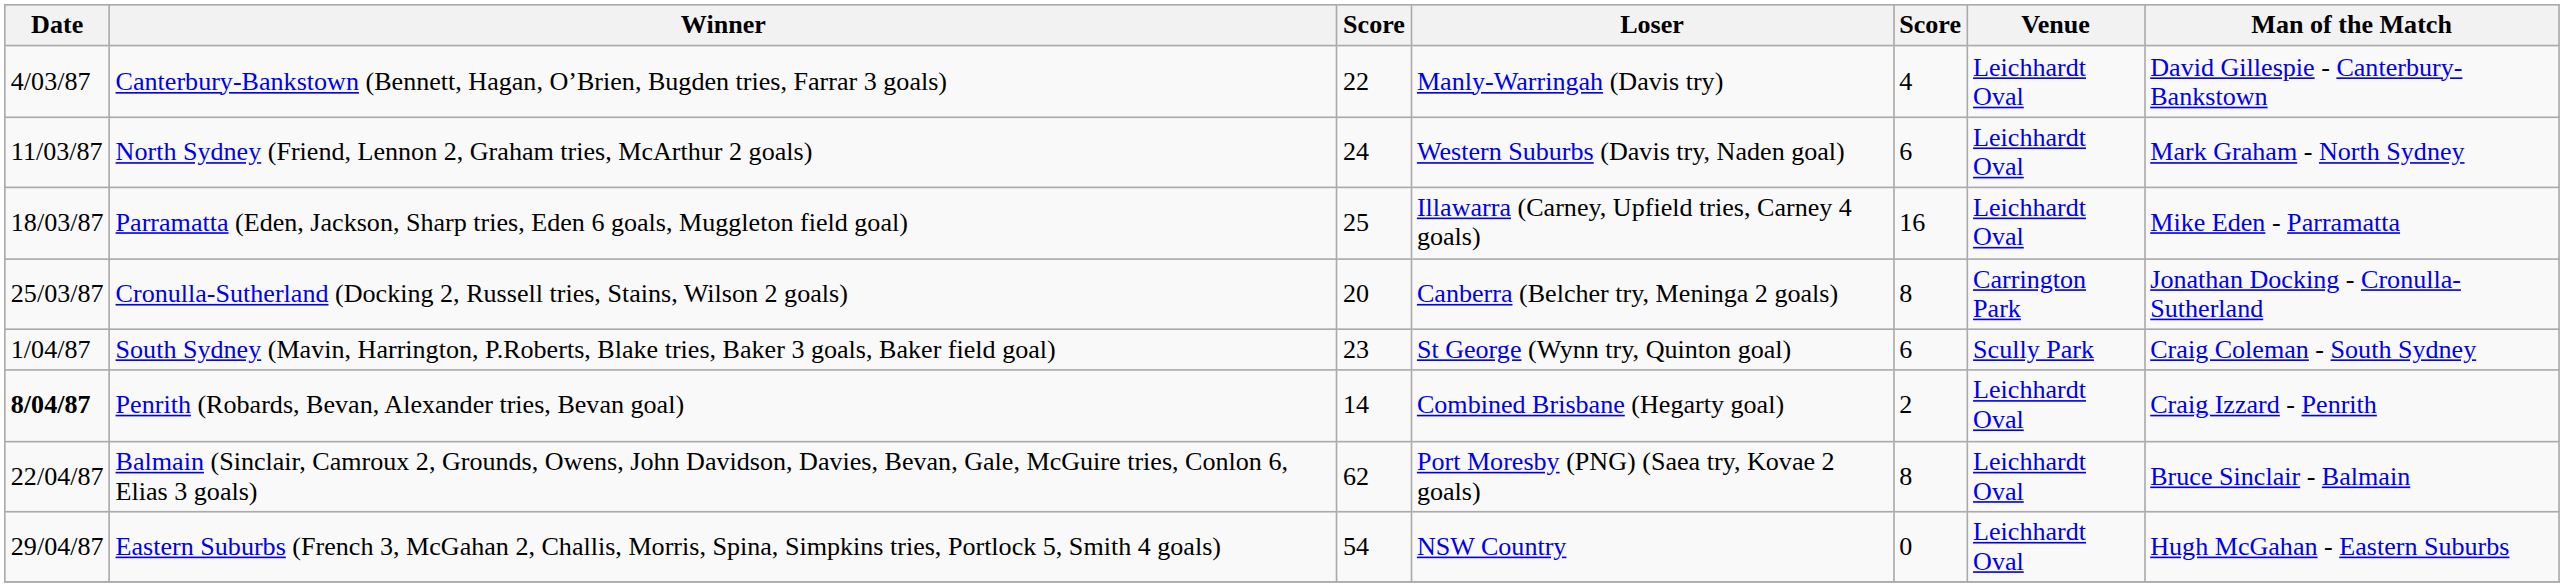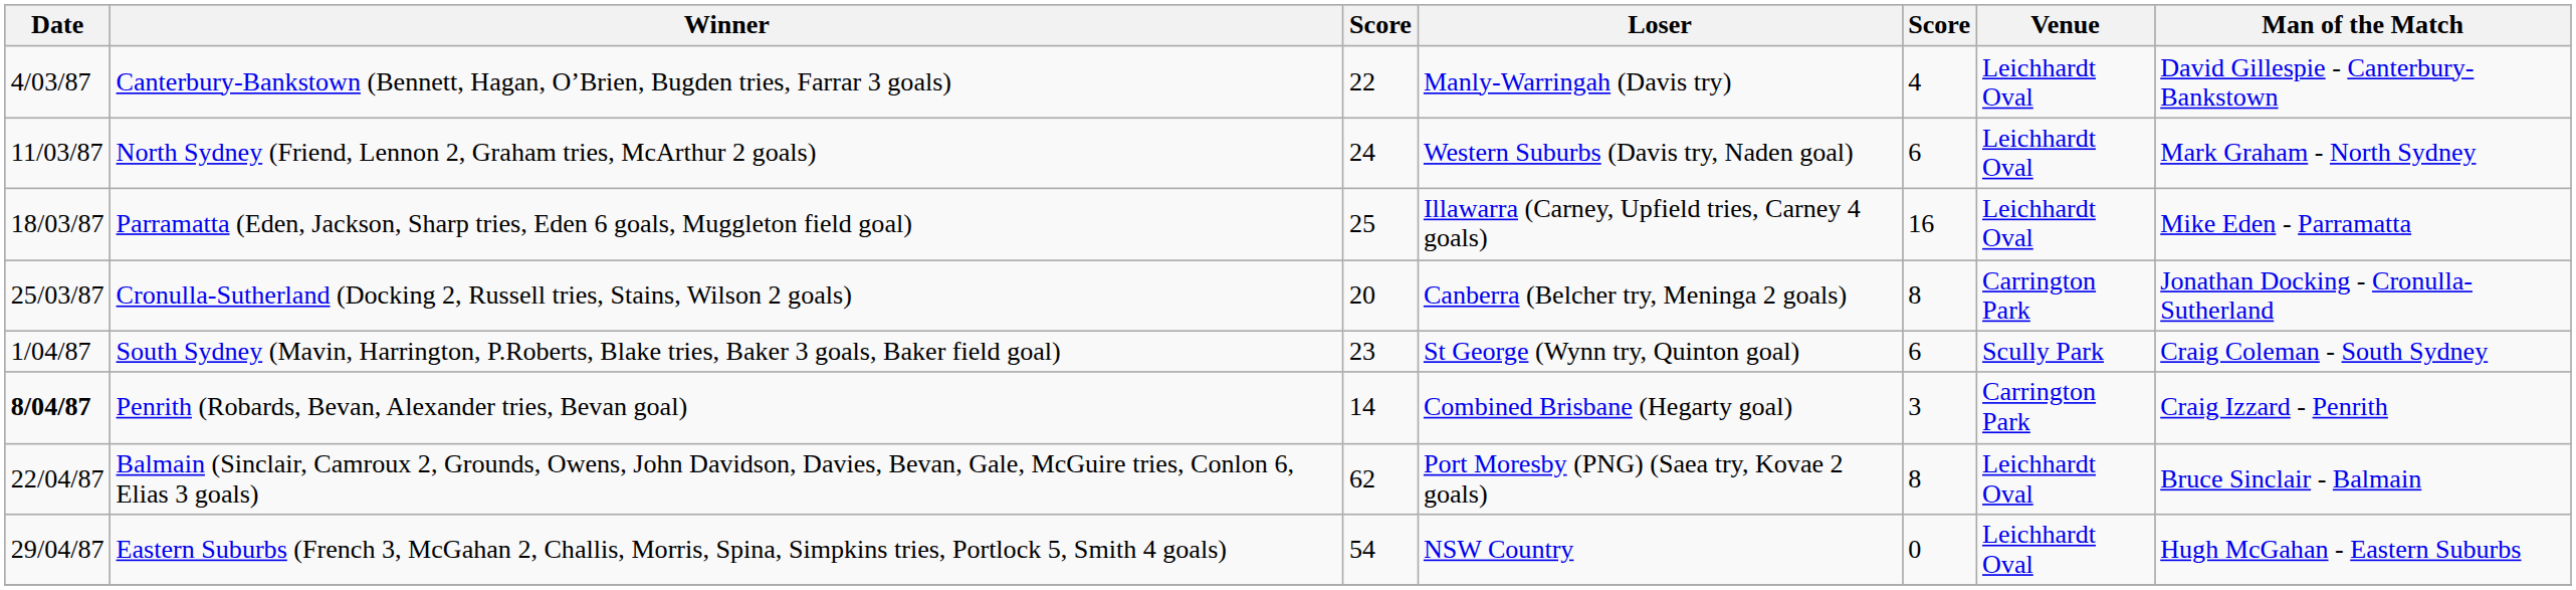Penrith (Robards, Bevan, Alexander tries, Bevan goal) | column 5: 2 -> 3
Penrith (Robards, Bevan, Alexander tries, Bevan goal) | Venue: Leichhardt Oval -> Carrington Park
